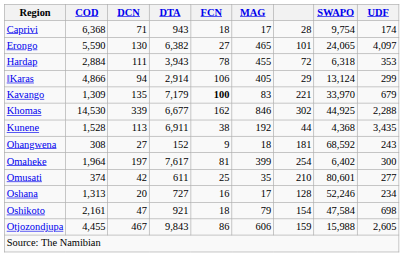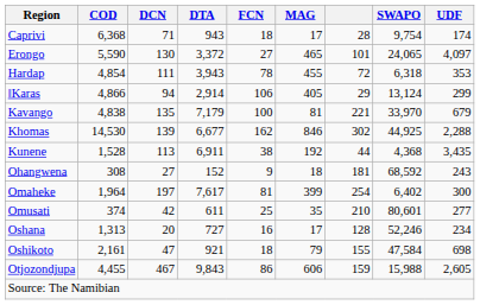Erongo | DTA: 6,382 -> 3,372
Hardap | COD: 2,884 -> 4,854
Kavango | COD: 1,309 -> 4,838
Kavango | FCN: bold -> normal
Kavango | MAG: 83 -> 81
Khomas | DCN: 339 -> 139
Oshikoto | column 7: 154 -> 155
